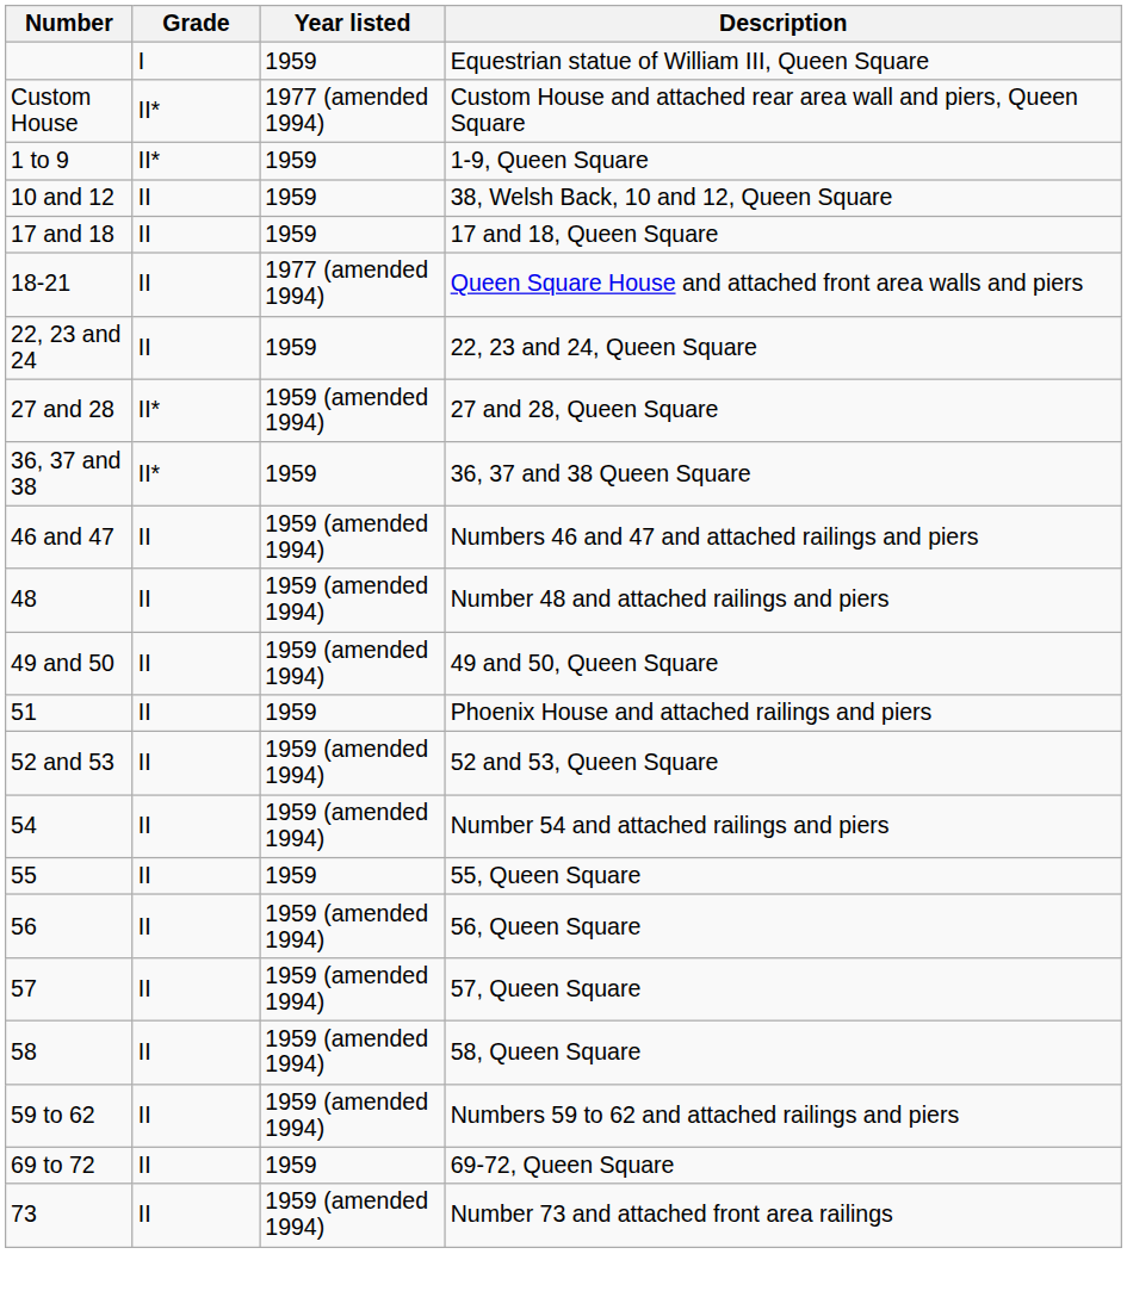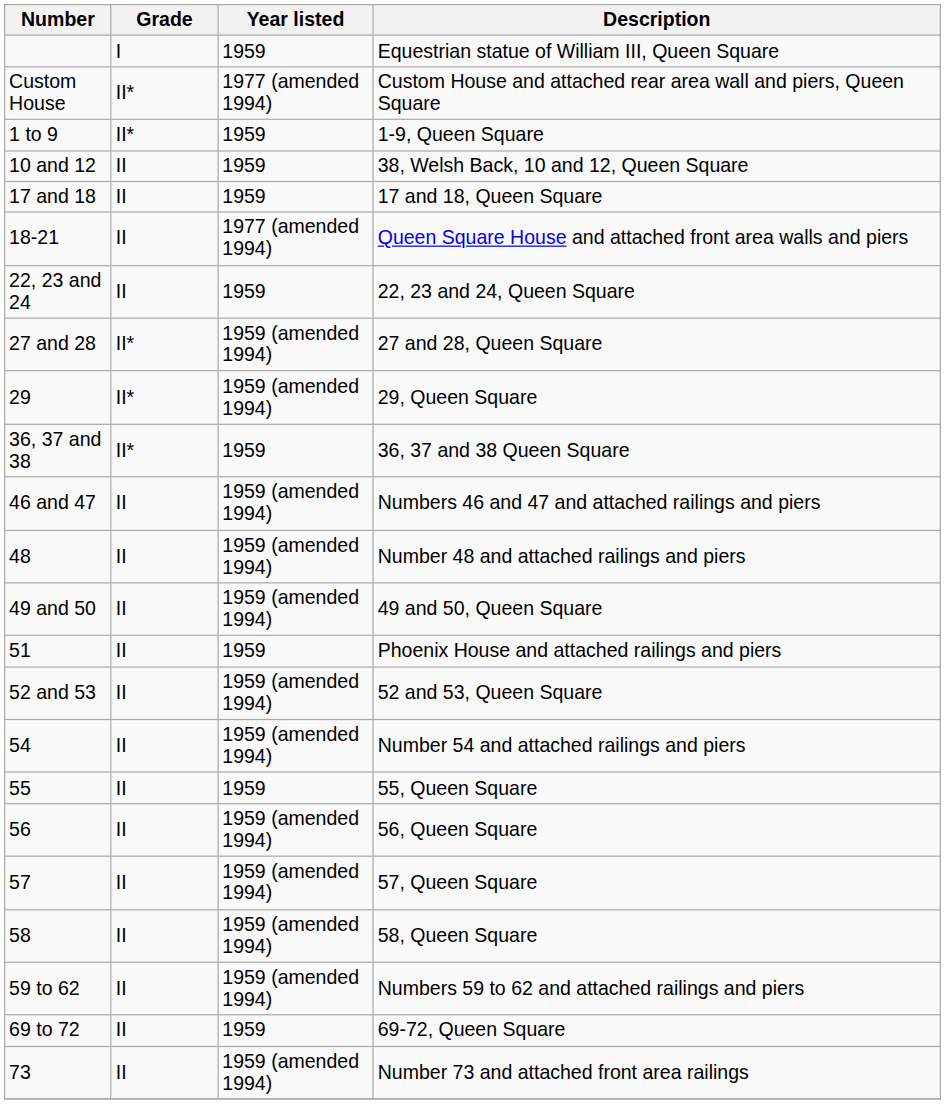+ row: 29 | II* | 1959 (amended 1994) | 29, Queen Square
